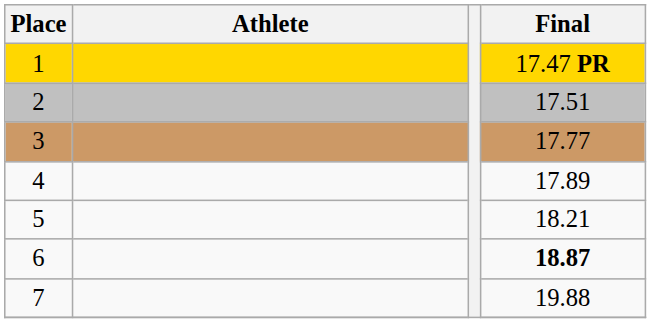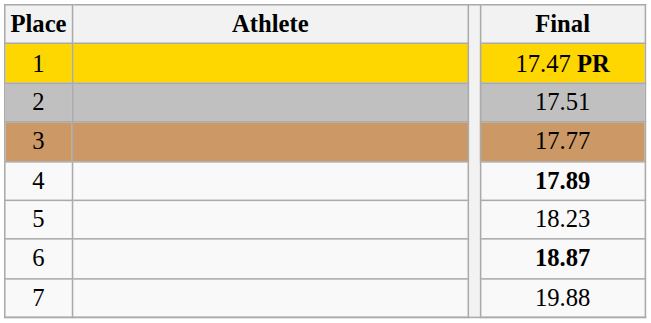4 | Final: normal -> bold
5 | Final: 18.21 -> 18.23
